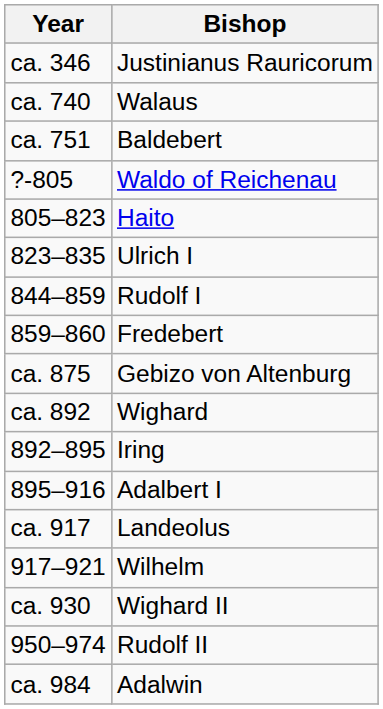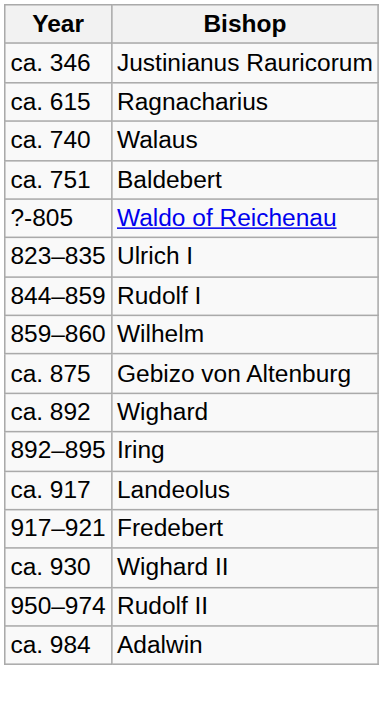+ row: ca. 615 | Ragnacharius
- row: 805–823 | Haito
859–860 | Bishop: Fredebert -> Wilhelm
- row: 895–916 | Adalbert I
917–921 | Bishop: Wilhelm -> Fredebert
